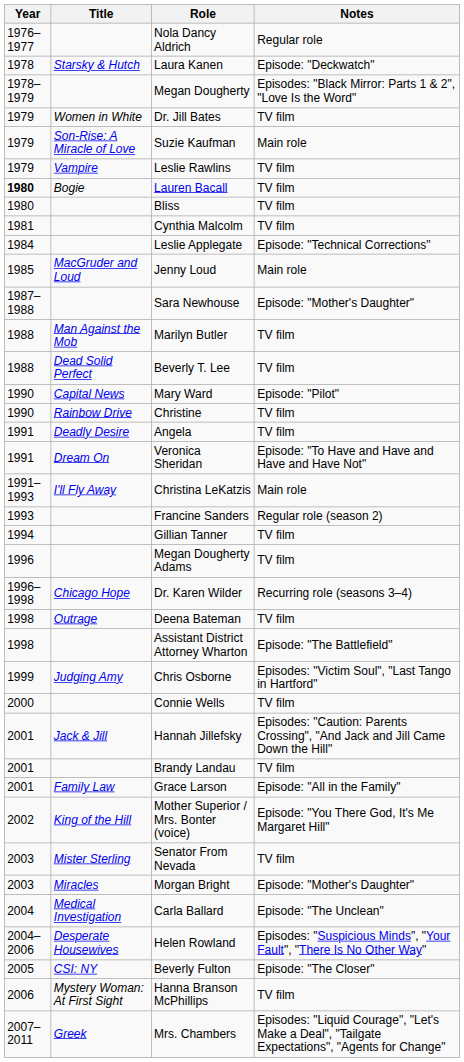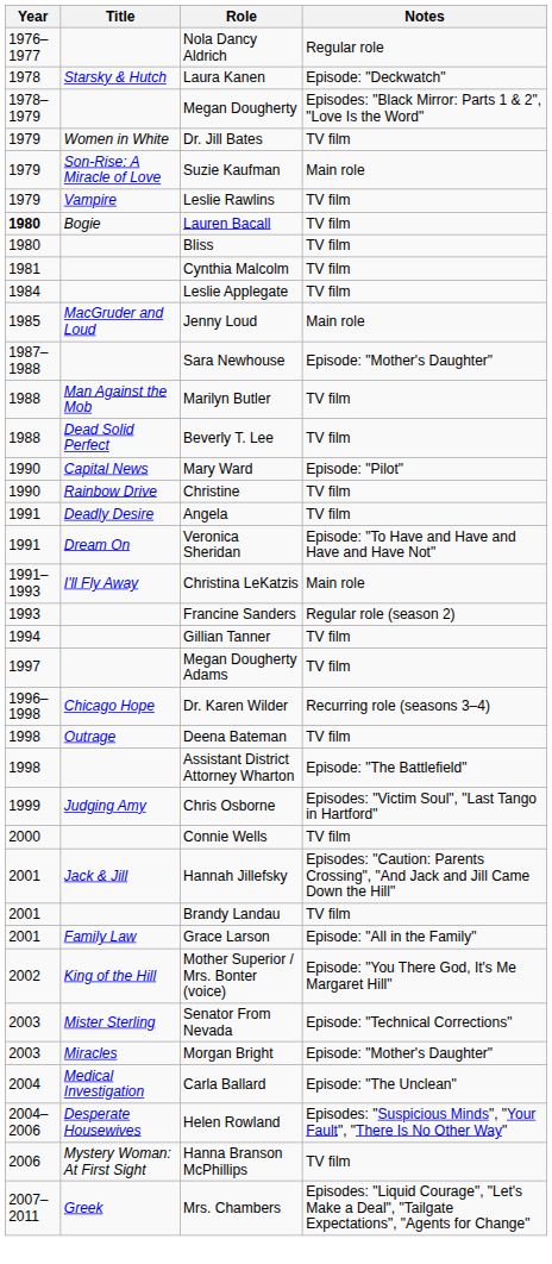Leslie Applegate | Notes: Episode: "Technical Corrections" -> TV film
Megan Dougherty Adams | Year: 1996 -> 1997
Senator From Nevada | Notes: TV film -> Episode: "Technical Corrections"
- row: 2005 | CSI: NY | Beverly Fulton | Episode: "The Closer"
